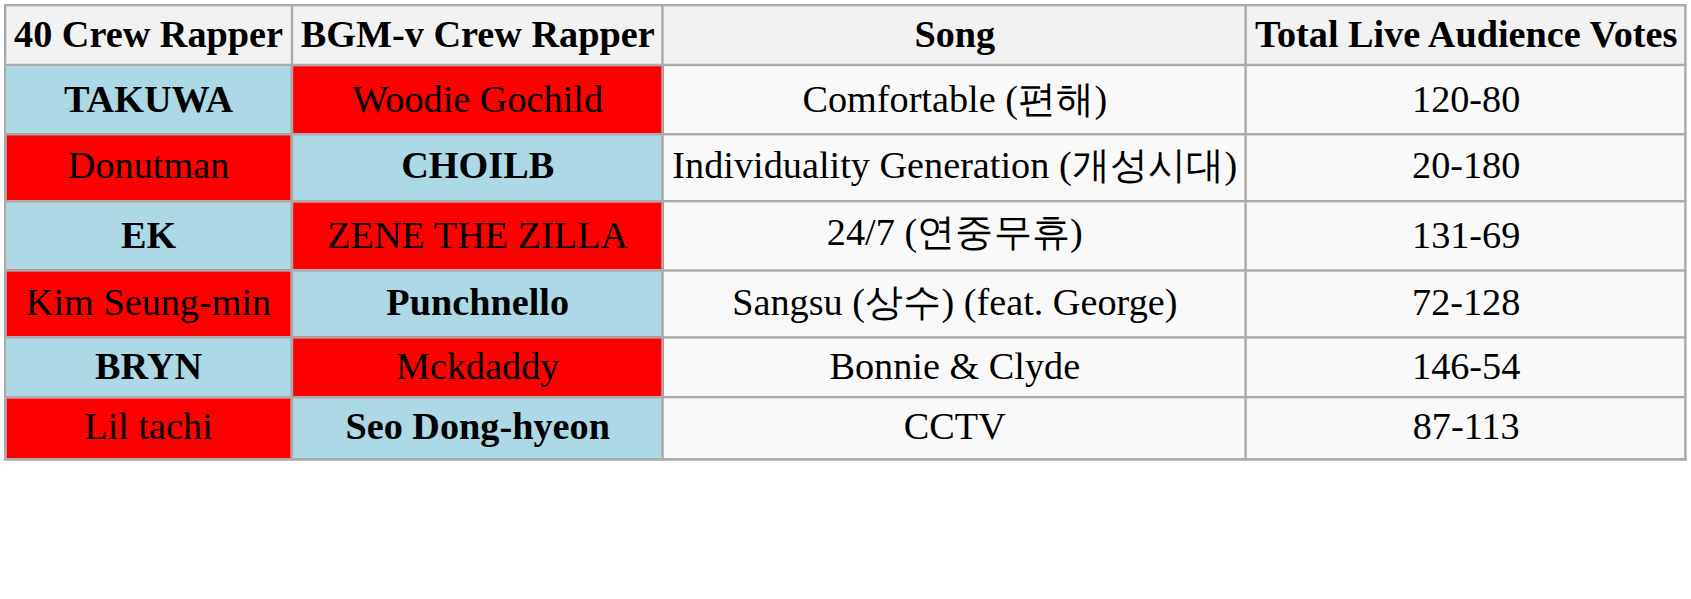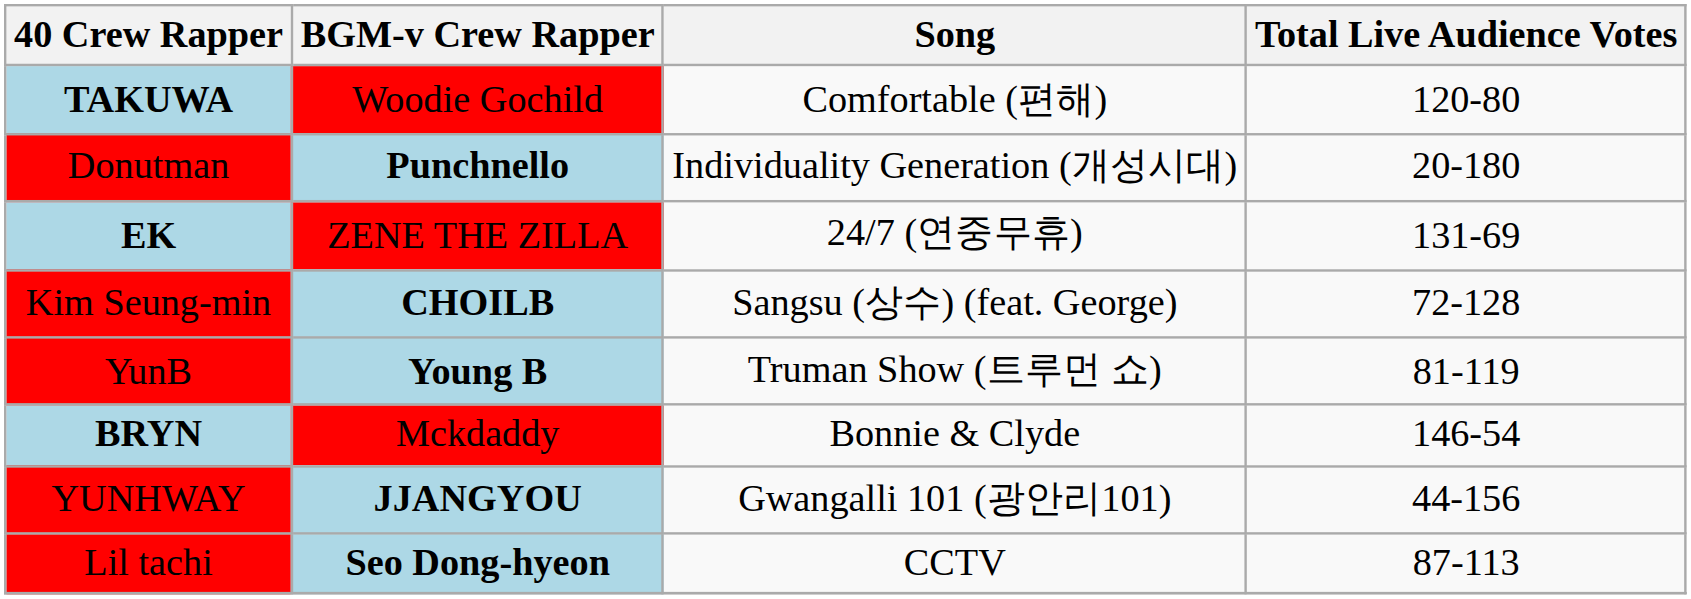Donutman | BGM-v Crew Rapper: CHOILB -> Punchnello
Kim Seung-min | BGM-v Crew Rapper: Punchnello -> CHOILB
+ row: YunB | Young B | Truman Show (트루먼 쇼) | 81-119
+ row: YUNHWAY | JJANGYOU | Gwangalli 101 (광안리101) | 44-156
